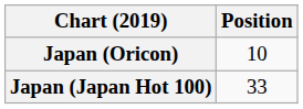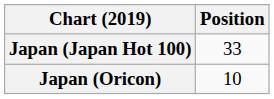rows swapped: Japan (Japan Hot 100) <-> Japan (Oricon)
